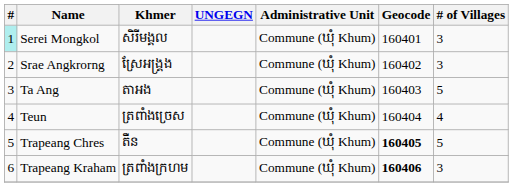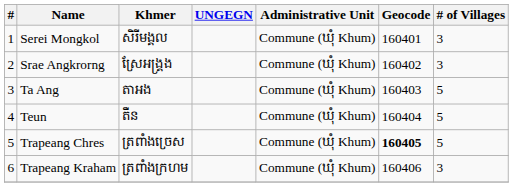Serei Mongkol | #: paleturquoise background -> no background
Teun | Khmer: ត្រពាំងច្រេស -> តឺន
Teun | # of Villages: 4 -> 5
Trapeang Chres | Khmer: តឺន -> ត្រពាំងច្រេស
Trapeang Kraham | Geocode: bold -> normal
